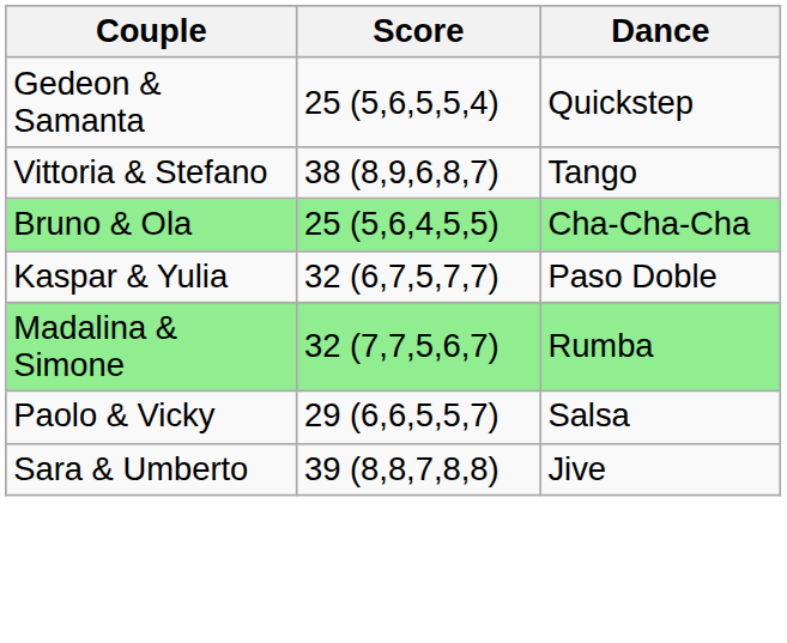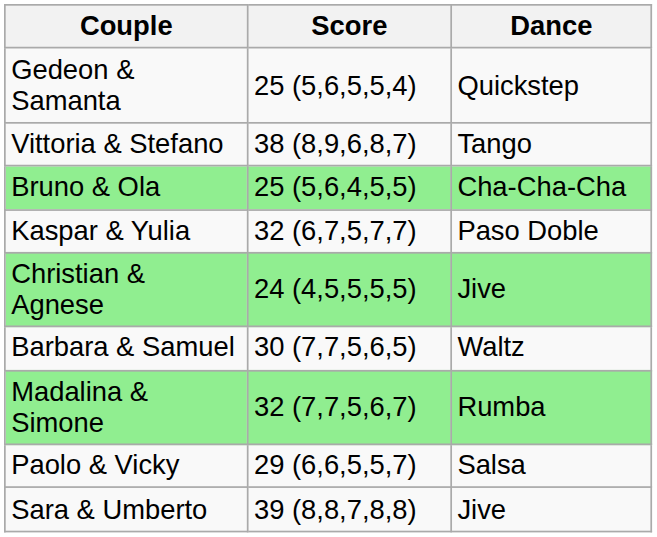+ row: Christian & Agnese | 24 (4,5,5,5,5) | Jive
+ row: Barbara & Samuel | 30 (7,7,5,6,5) | Waltz
